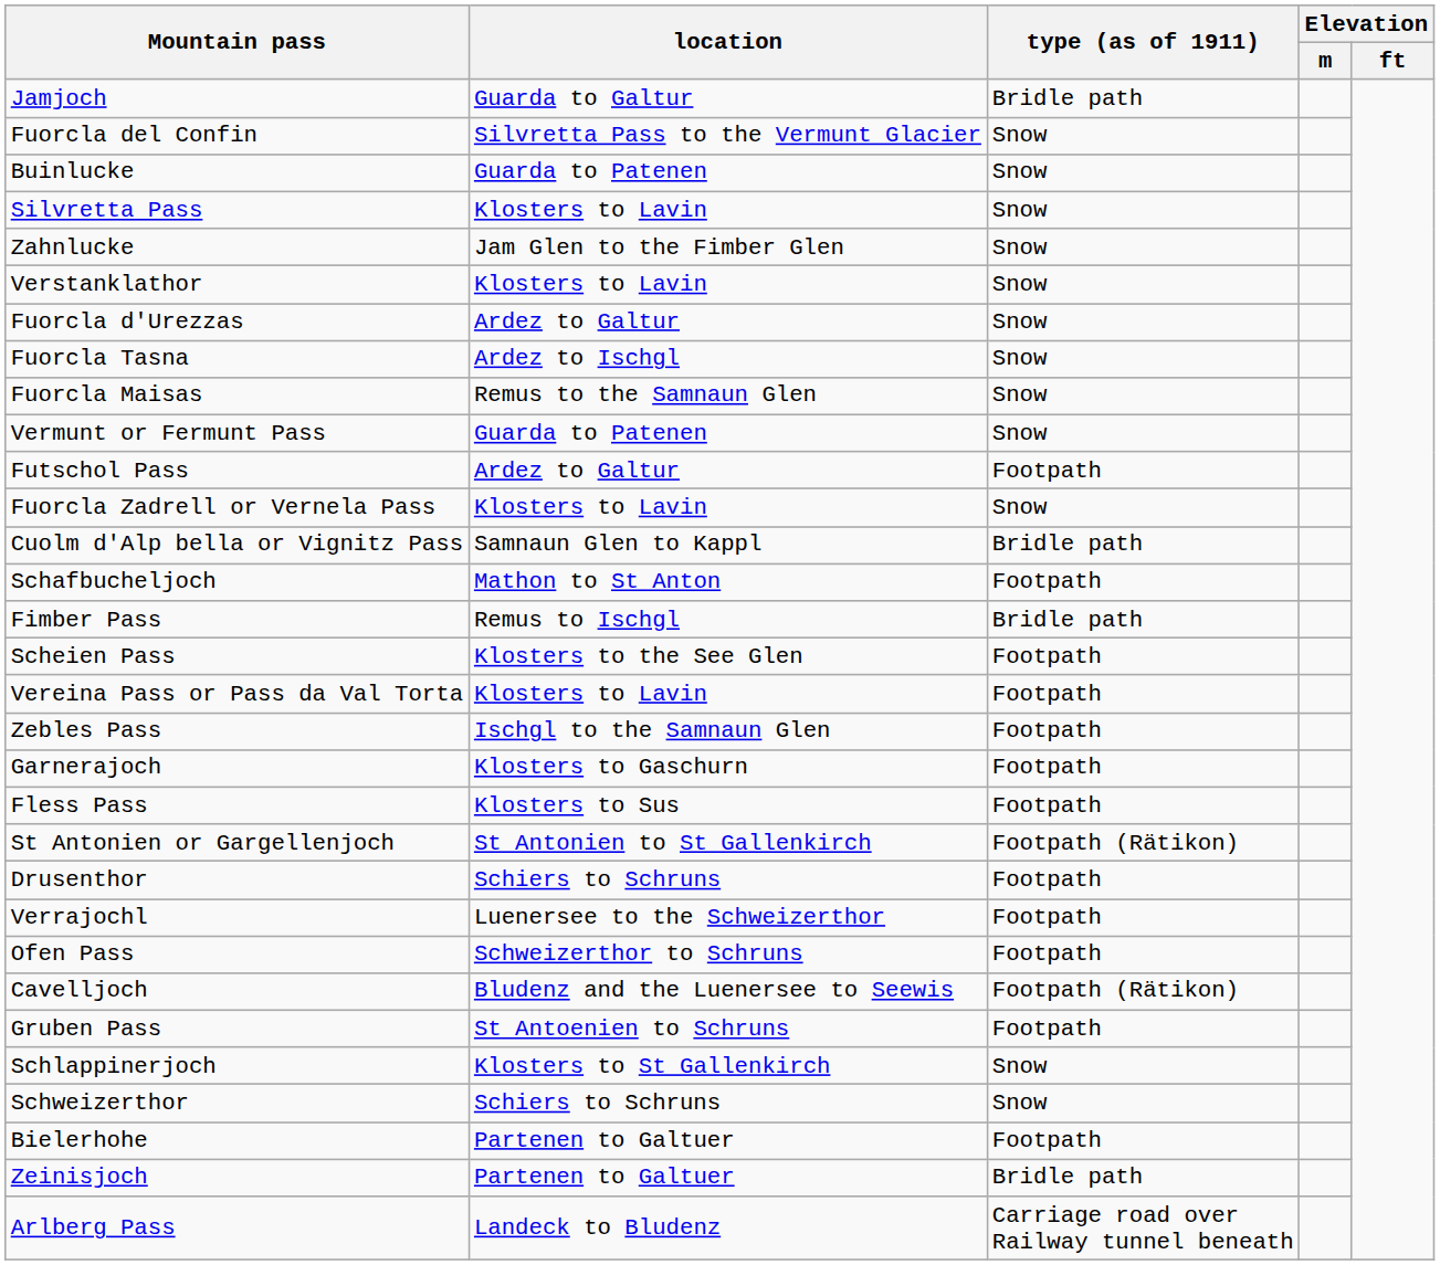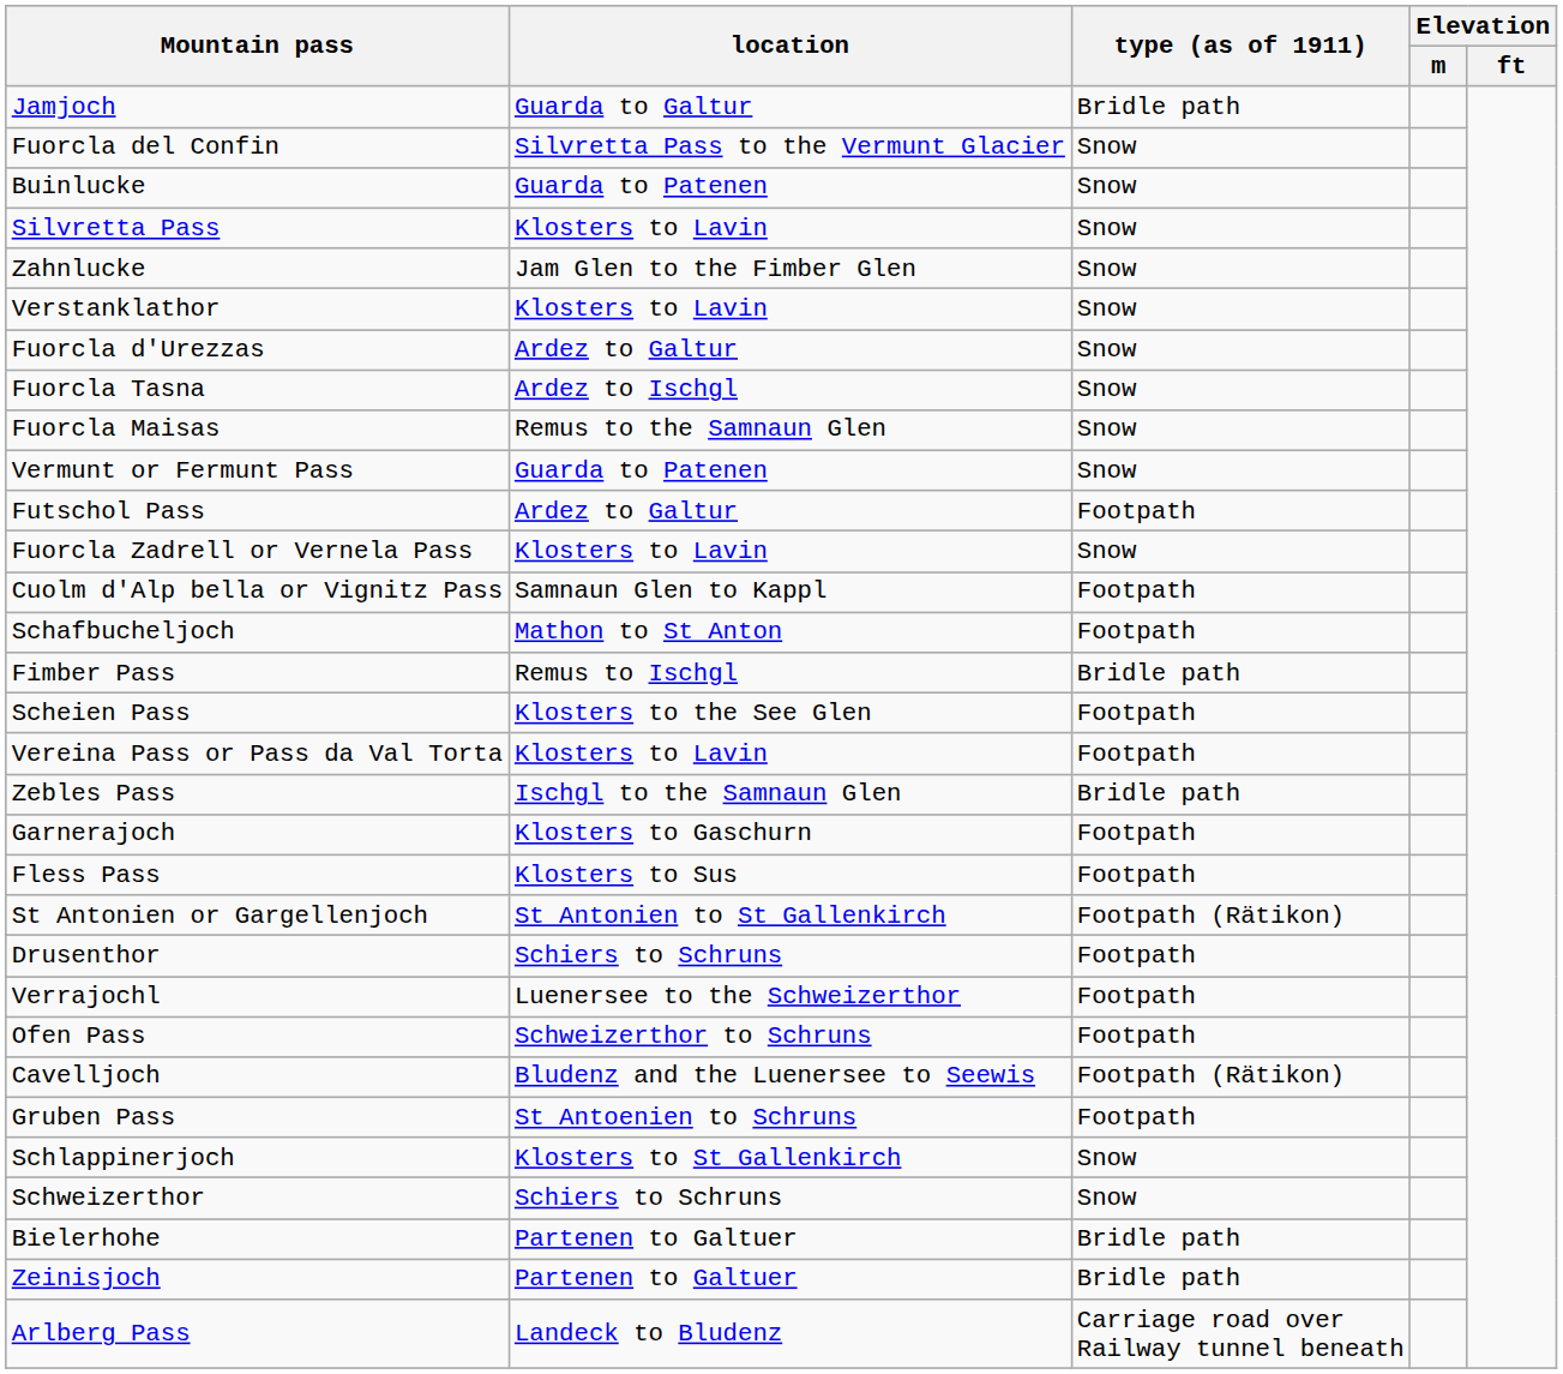Cuolm d'Alp bella or Vignitz Pass | type (as of 1911): Bridle path -> Footpath
Zebles Pass | type (as of 1911): Footpath -> Bridle path
Bielerhohe | type (as of 1911): Footpath -> Bridle path
